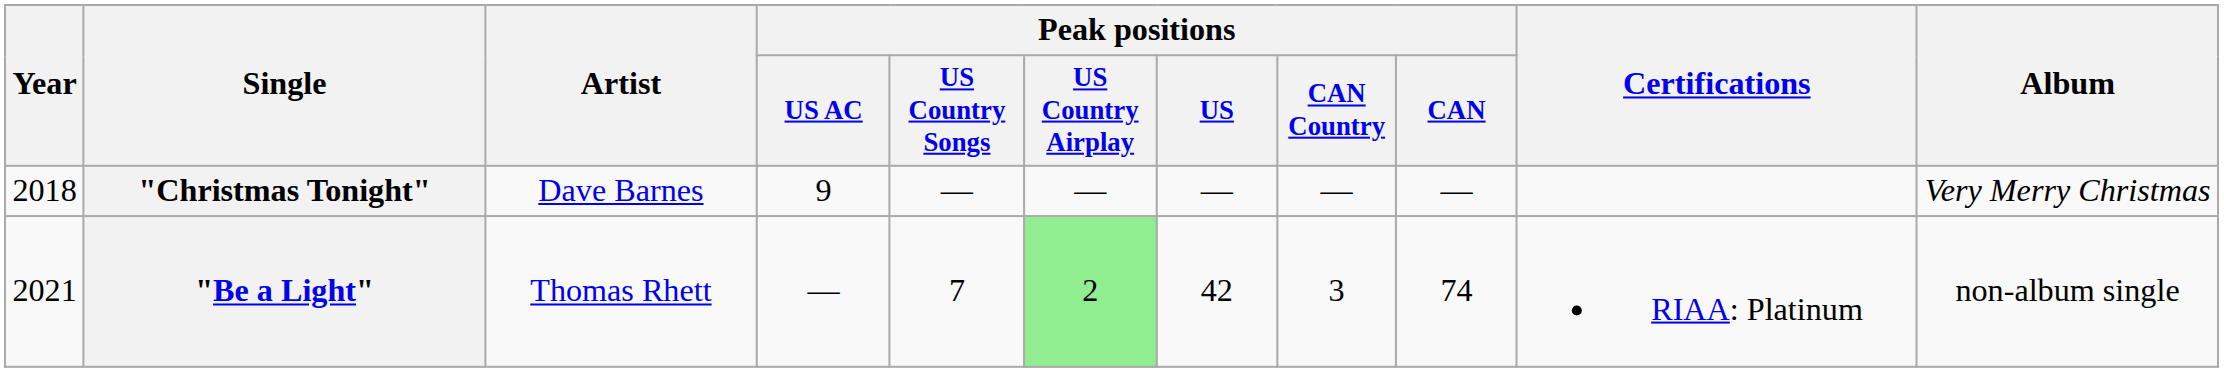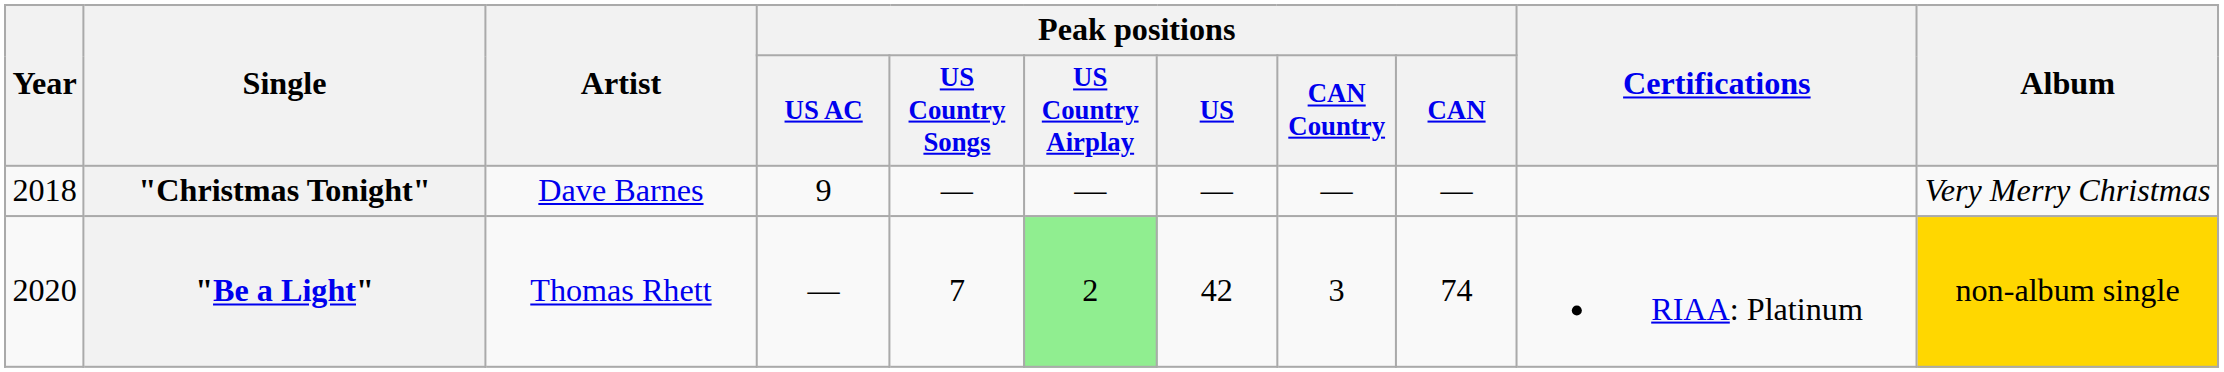"Be a Light" | Year: 2021 -> 2020
"Be a Light" | Album: no background -> gold background
